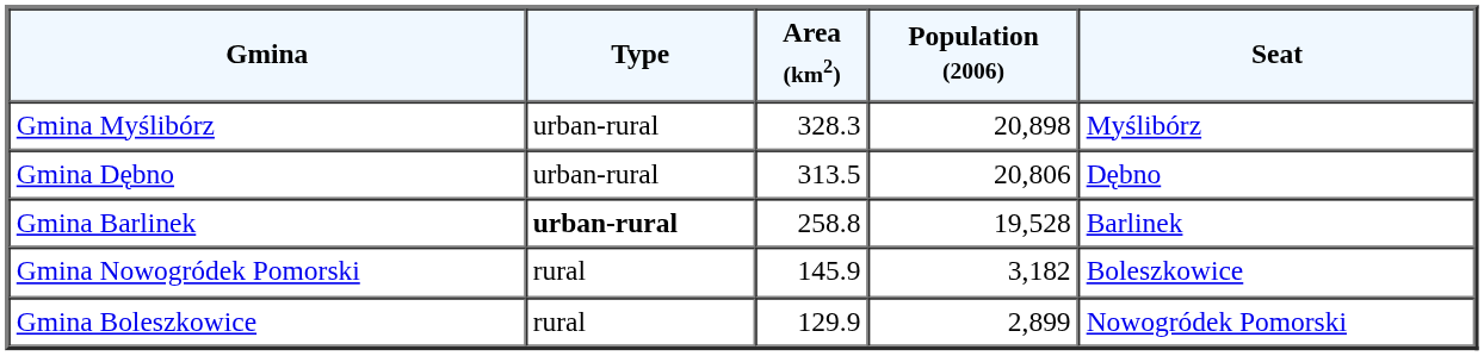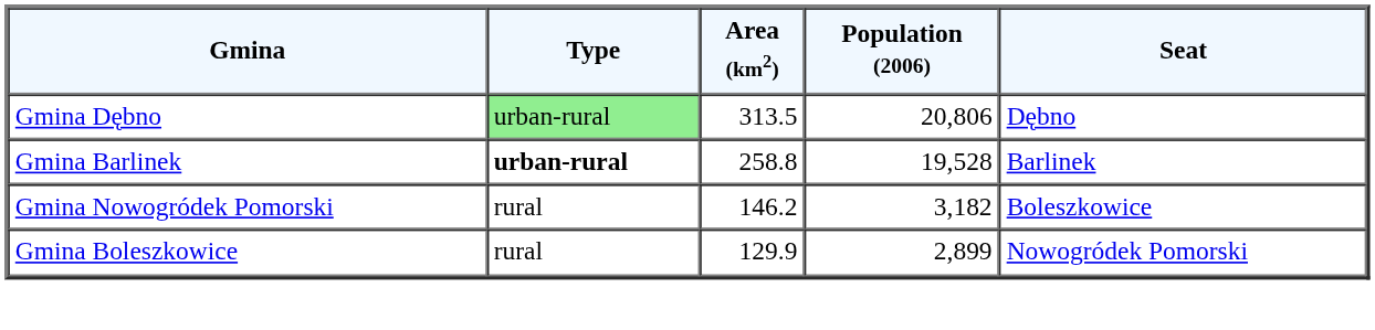- row: Gmina Myślibórz | urban-rural | 328.3 | 20,898 | Myślibórz
Gmina Dębno | Type: no background -> lightgreen background
Gmina Nowogródek Pomorski | Area (km2): 145.9 -> 146.2
